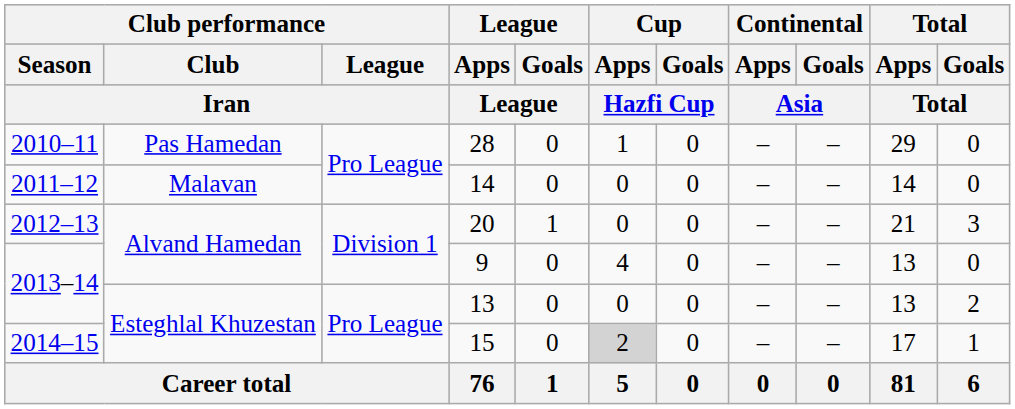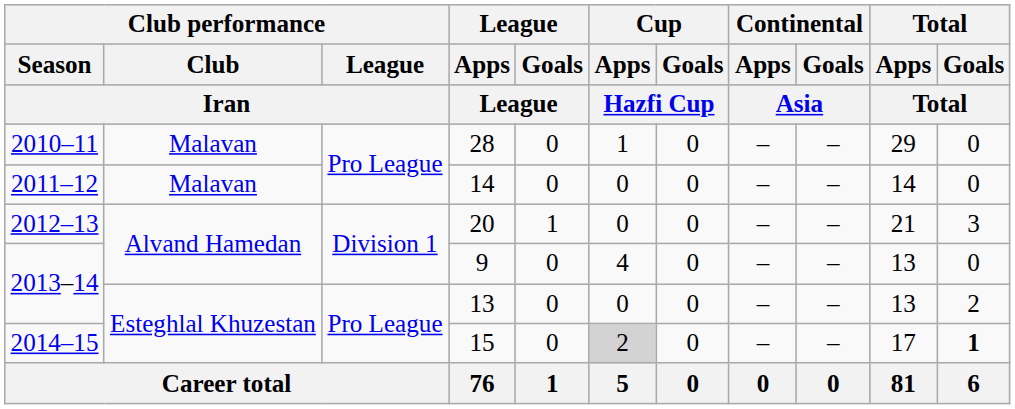28 | Club performance / Club / Iran: Pas Hamedan -> Malavan
15 | Total / Goals / Total: normal -> bold
